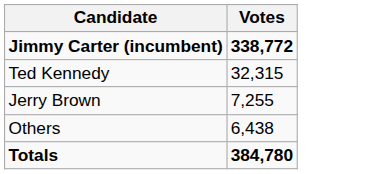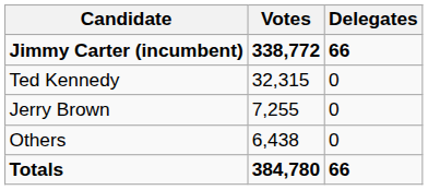+ column: Delegates | 66 | 0 | 0 | 0 | 66
